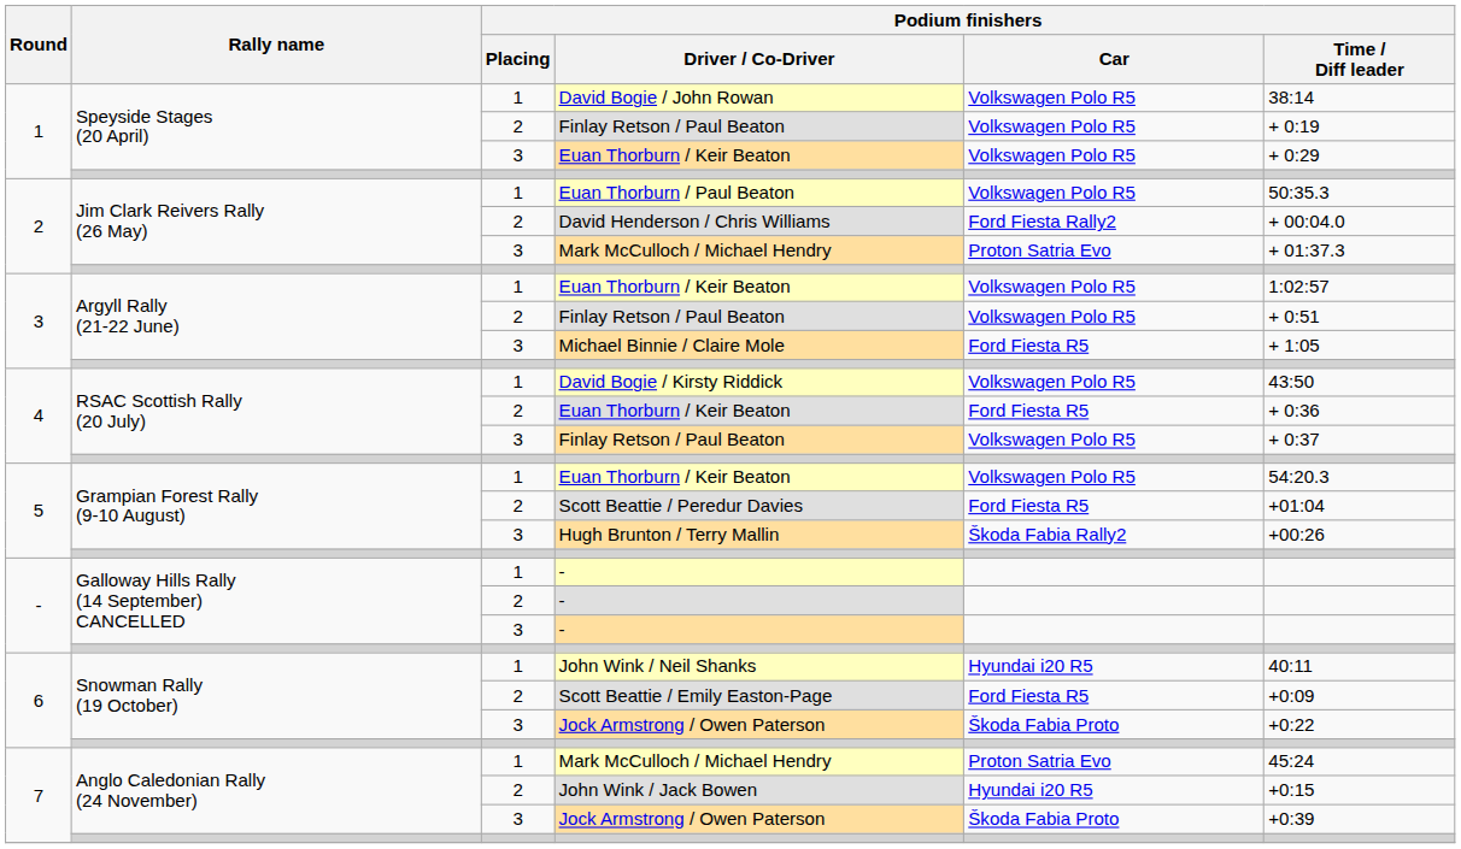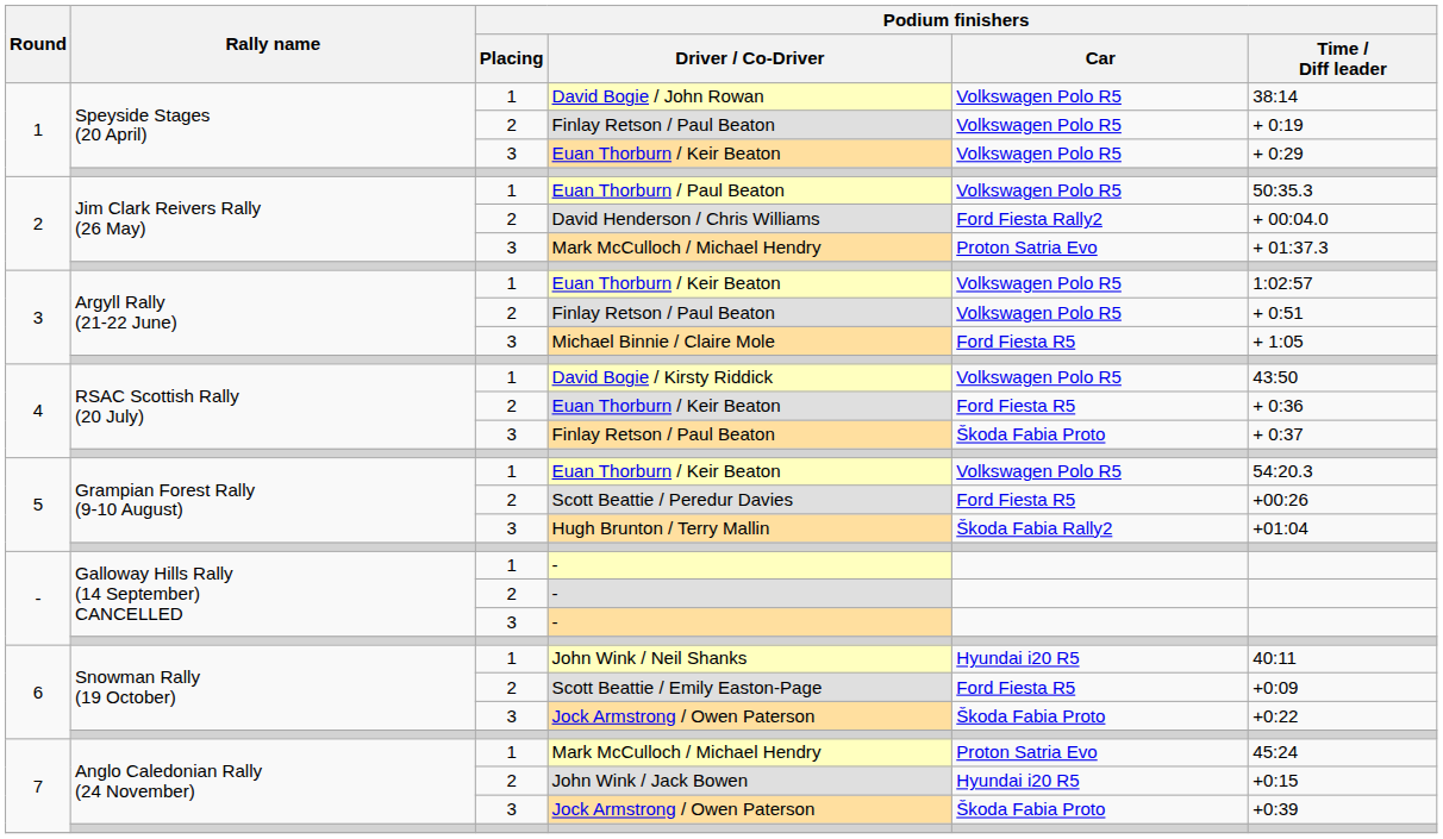4 / Finlay Retson / Paul Beaton | Podium finishers / Car: Volkswagen Polo R5 -> Škoda Fabia Proto
Scott Beattie / Peredur Davies | Podium finishers / Time / Diff leader: +01:04 -> +00:26
Hugh Brunton / Terry Mallin | Podium finishers / Time / Diff leader: +00:26 -> +01:04
